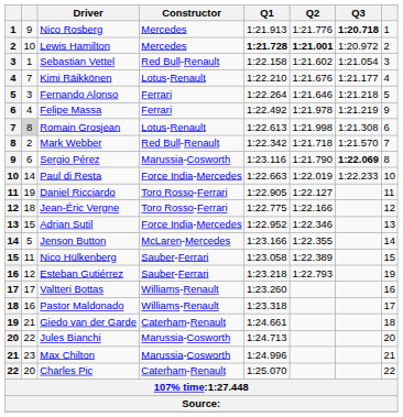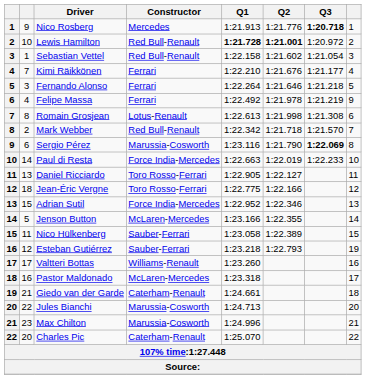Lewis Hamilton | Constructor: Mercedes -> Red Bull-Renault
Kimi Räikkönen | Constructor: Lotus-Renault -> Ferrari
Romain Grosjean | column 2: lightgrey background -> no background
Daniel Ricciardo | column 2: 19 -> 13
Pastor Maldonado | Constructor: Williams-Renault -> McLaren-Mercedes
